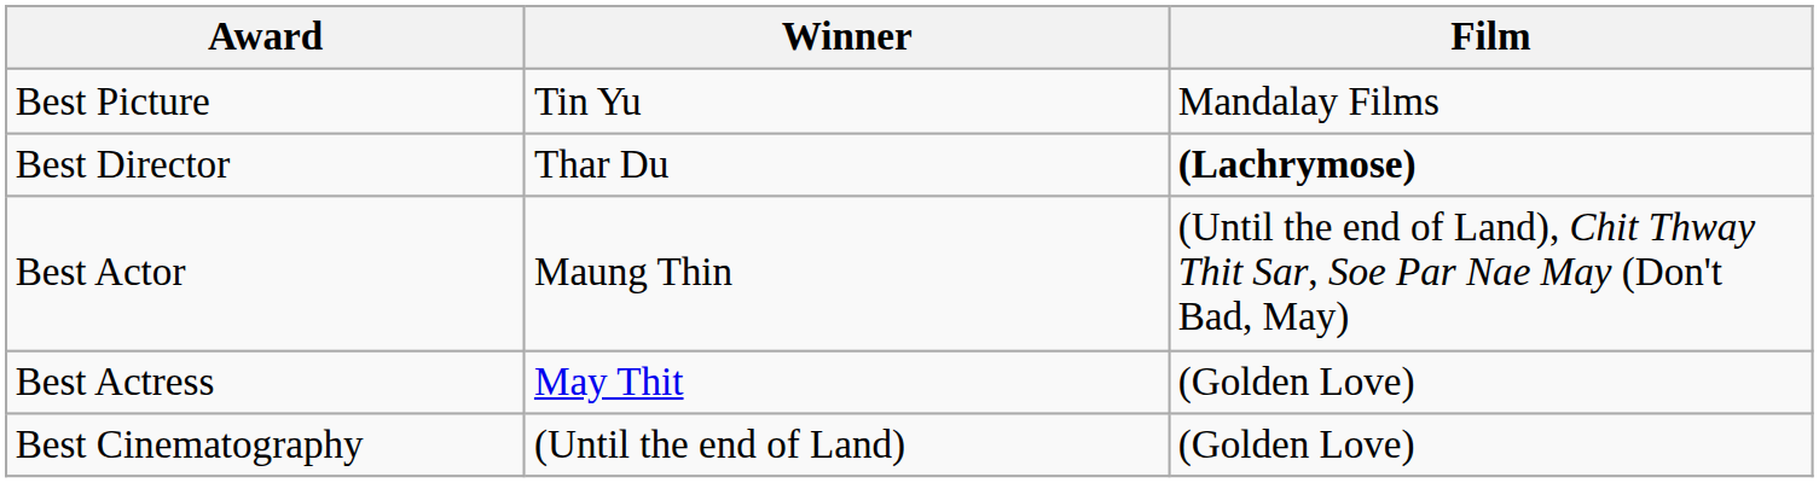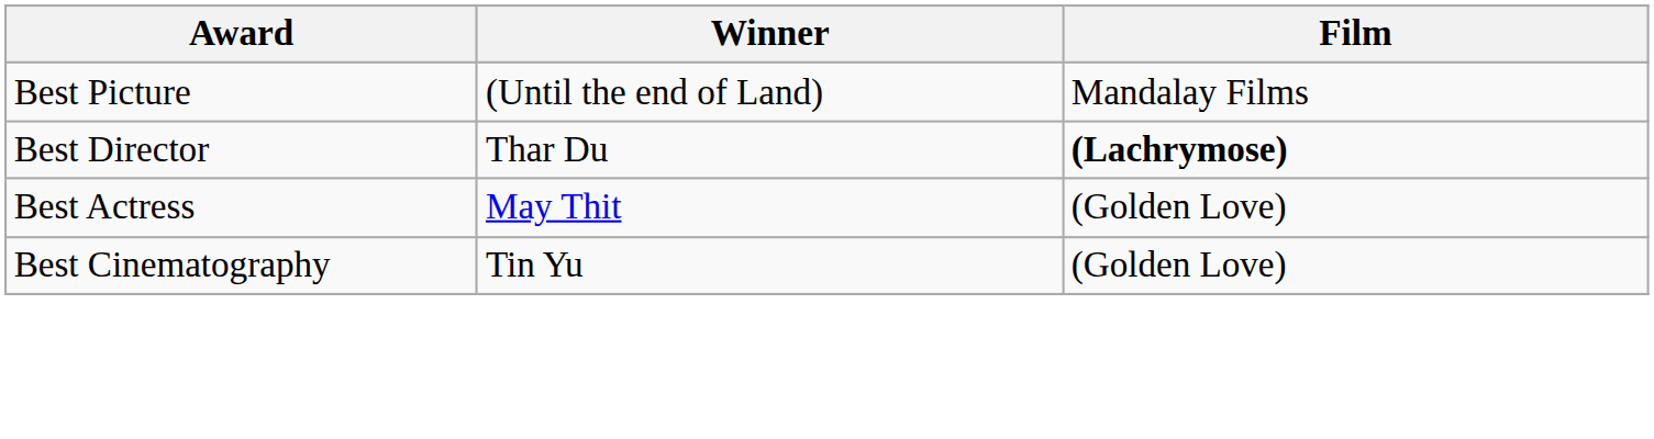Best Picture | Winner: Tin Yu -> (Until the end of Land)
- row: Best Actor | Maung Thin | (Until the end of Land), Chit Thway Thit Sar, Soe Par Nae May (Don't Bad, May)
Best Cinematography | Winner: (Until the end of Land) -> Tin Yu
